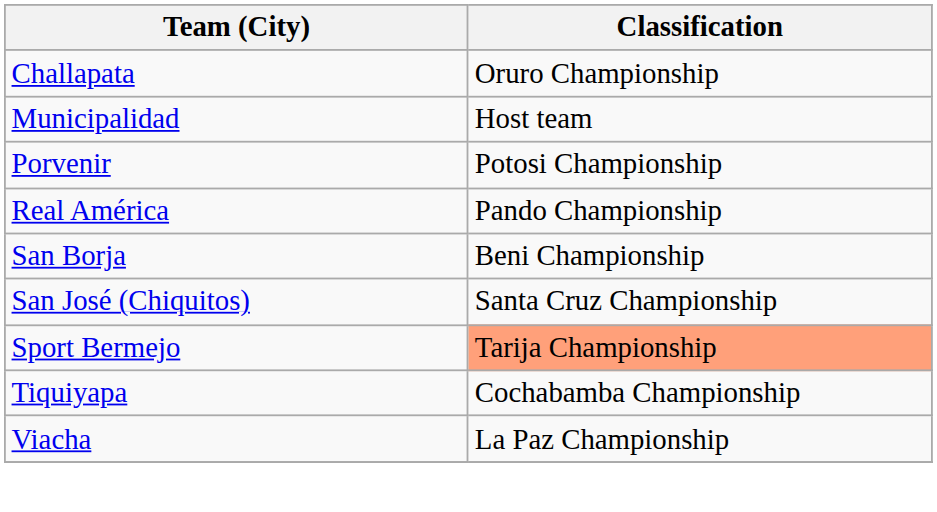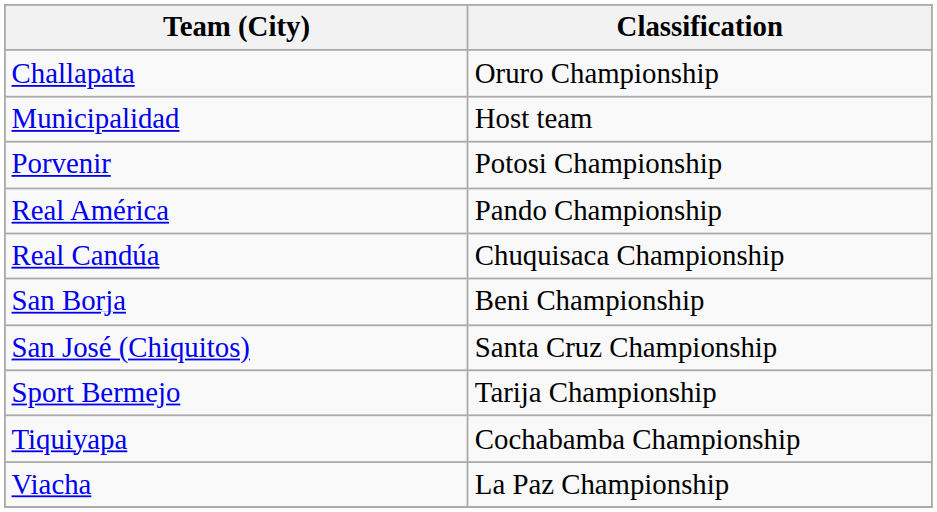+ row: Real Candúa | Chuquisaca Championship
Sport Bermejo | Classification: lightsalmon background -> no background
